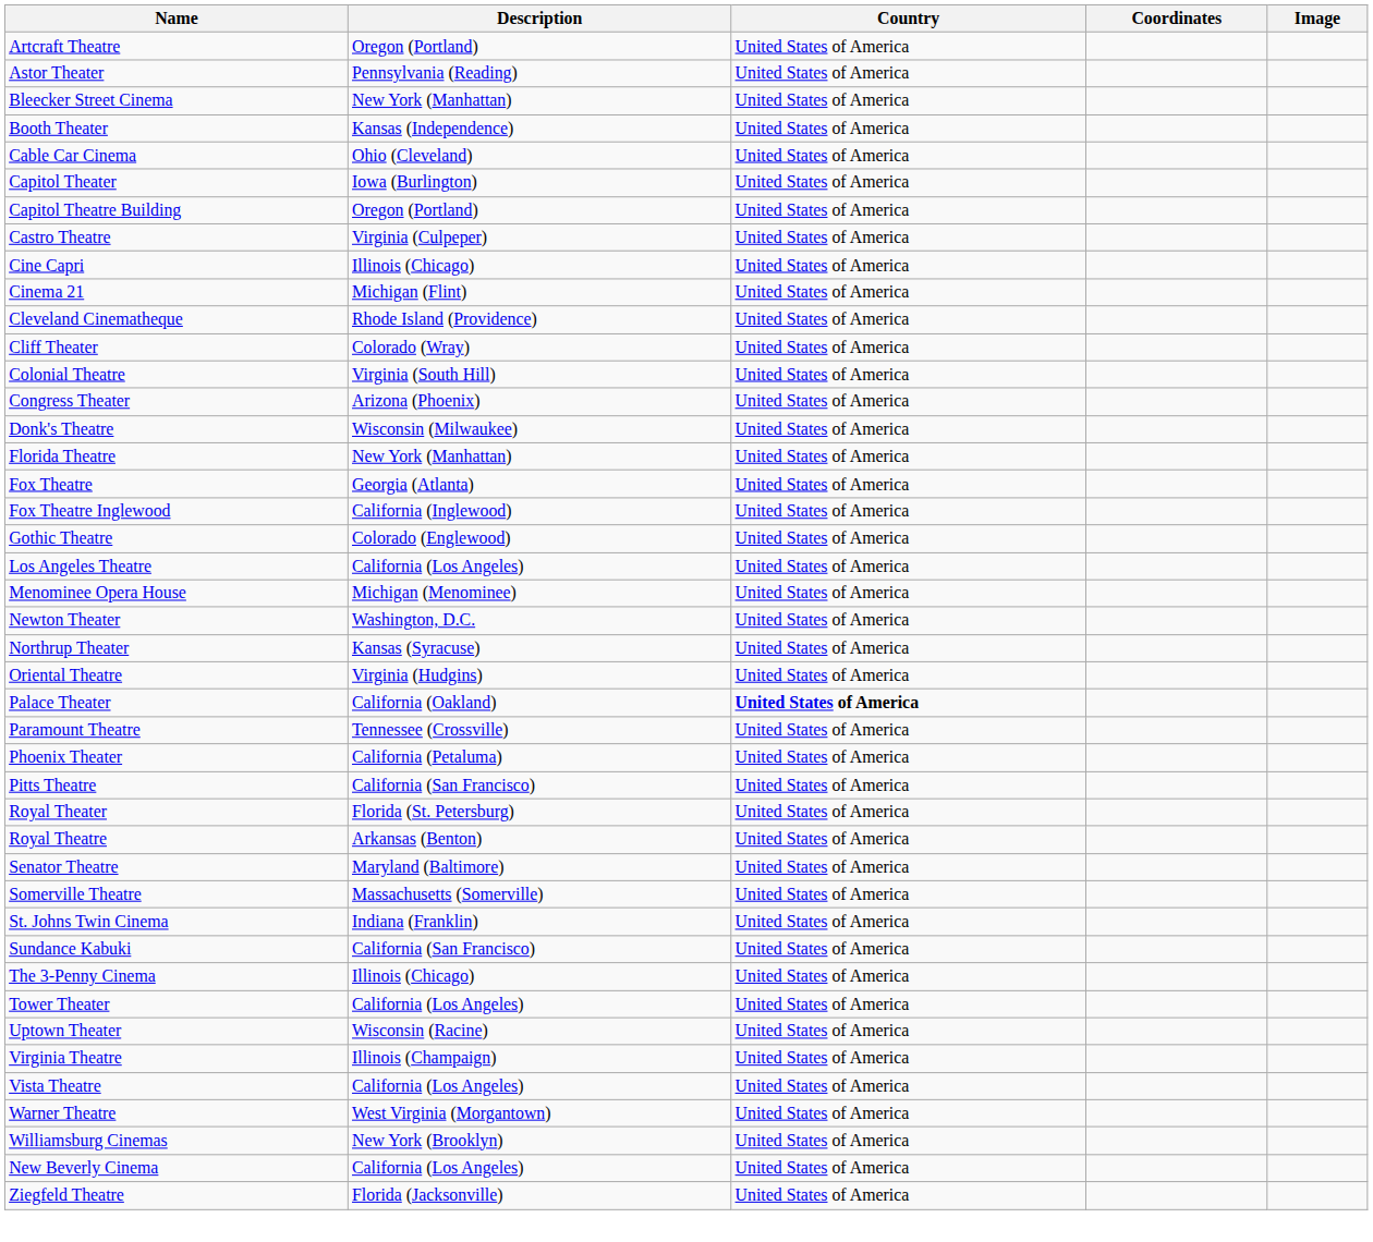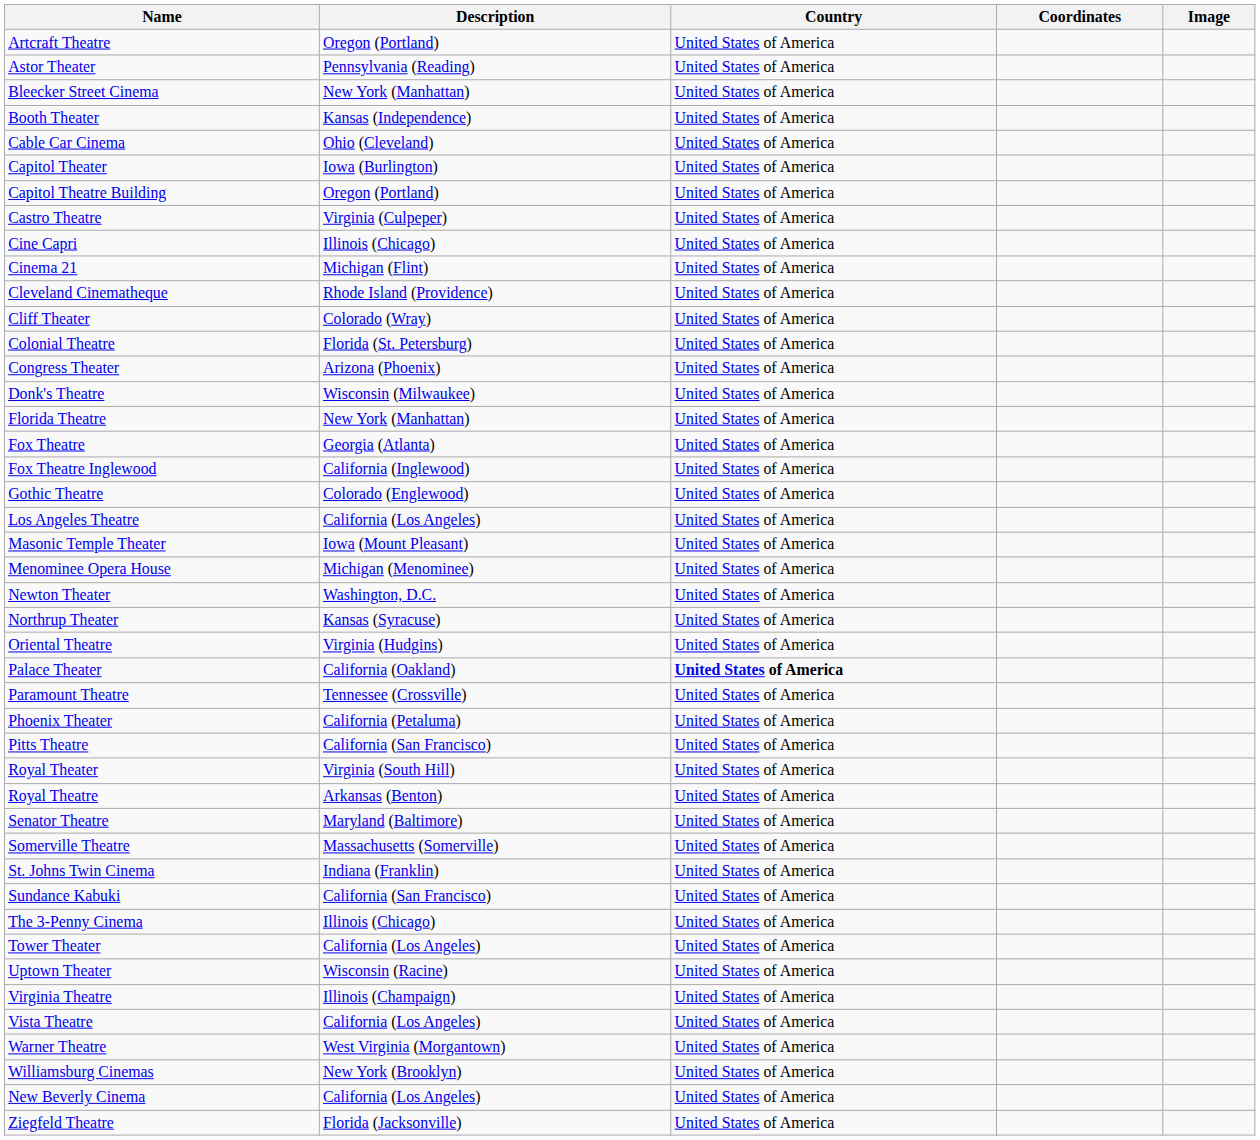Colonial Theatre | Description: Virginia (South Hill) -> Florida (St. Petersburg)
+ row: Masonic Temple Theater | Iowa (Mount Pleasant) | United States of America
Royal Theater | Description: Florida (St. Petersburg) -> Virginia (South Hill)
